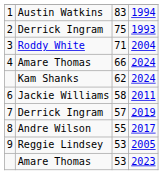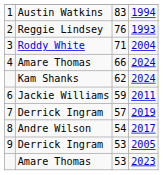2 | column 2: Derrick Ingram -> Reggie Lindsey
2 | column 3: 75 -> 76
6 | column 3: 58 -> 59
8 | column 3: 55 -> 54
9 | column 2: Reggie Lindsey -> Derrick Ingram
